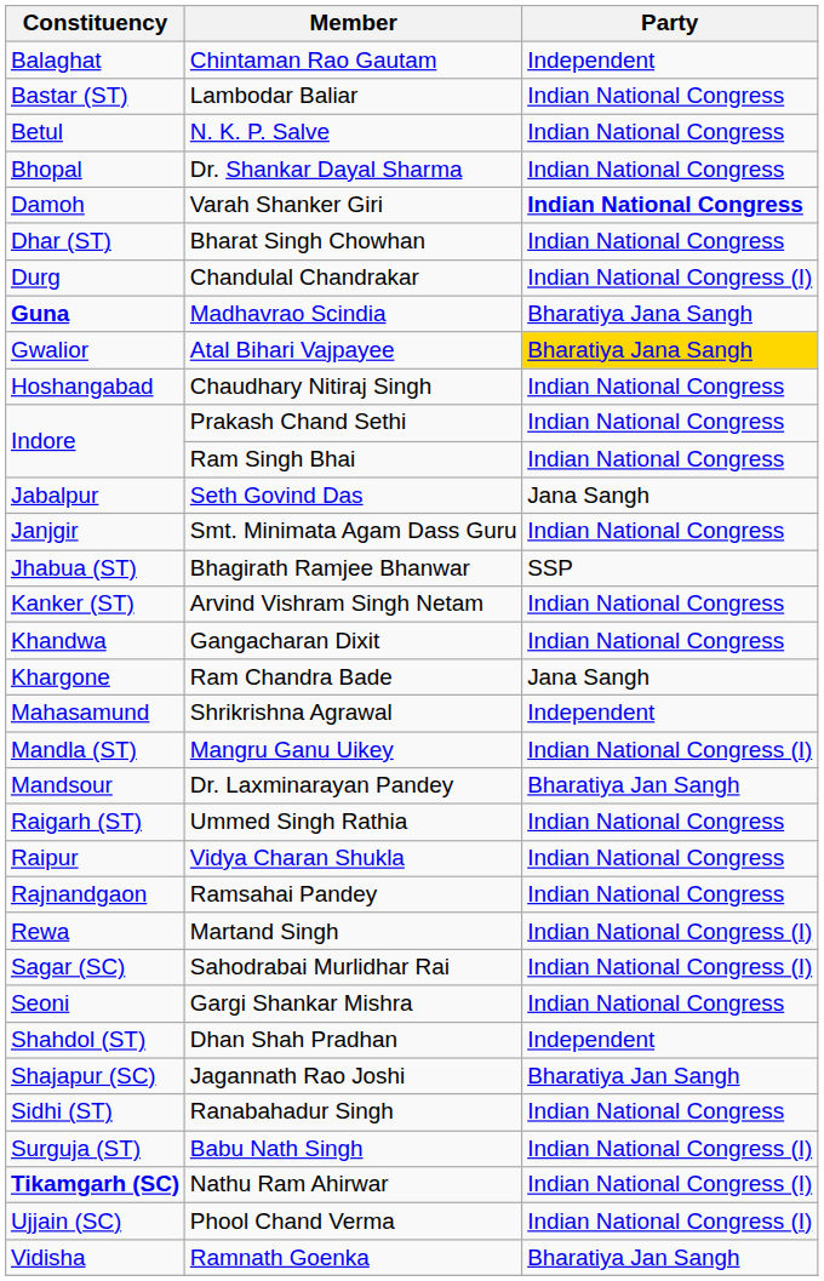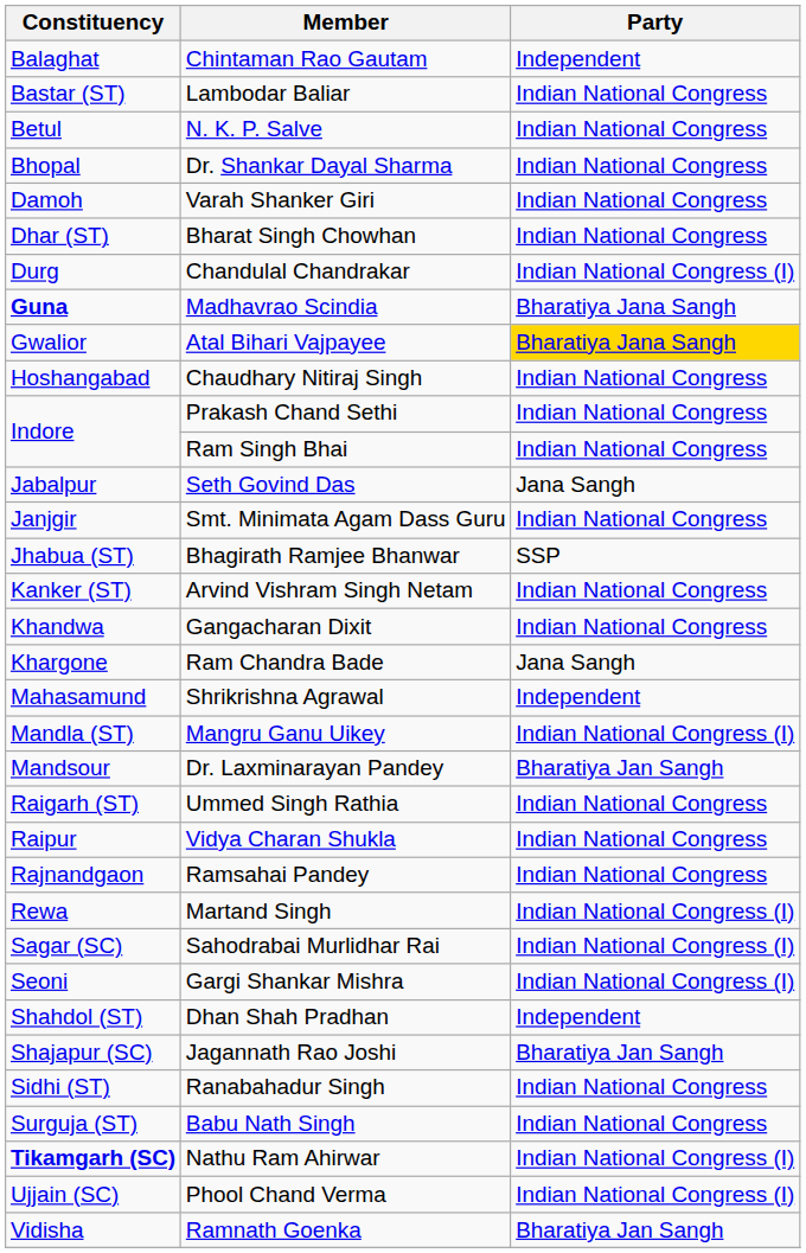Varah Shanker Giri | Party: bold -> normal
Gargi Shankar Mishra | Party: Indian National Congress -> Indian National Congress (I)
Babu Nath Singh | Party: Indian National Congress (I) -> Indian National Congress
